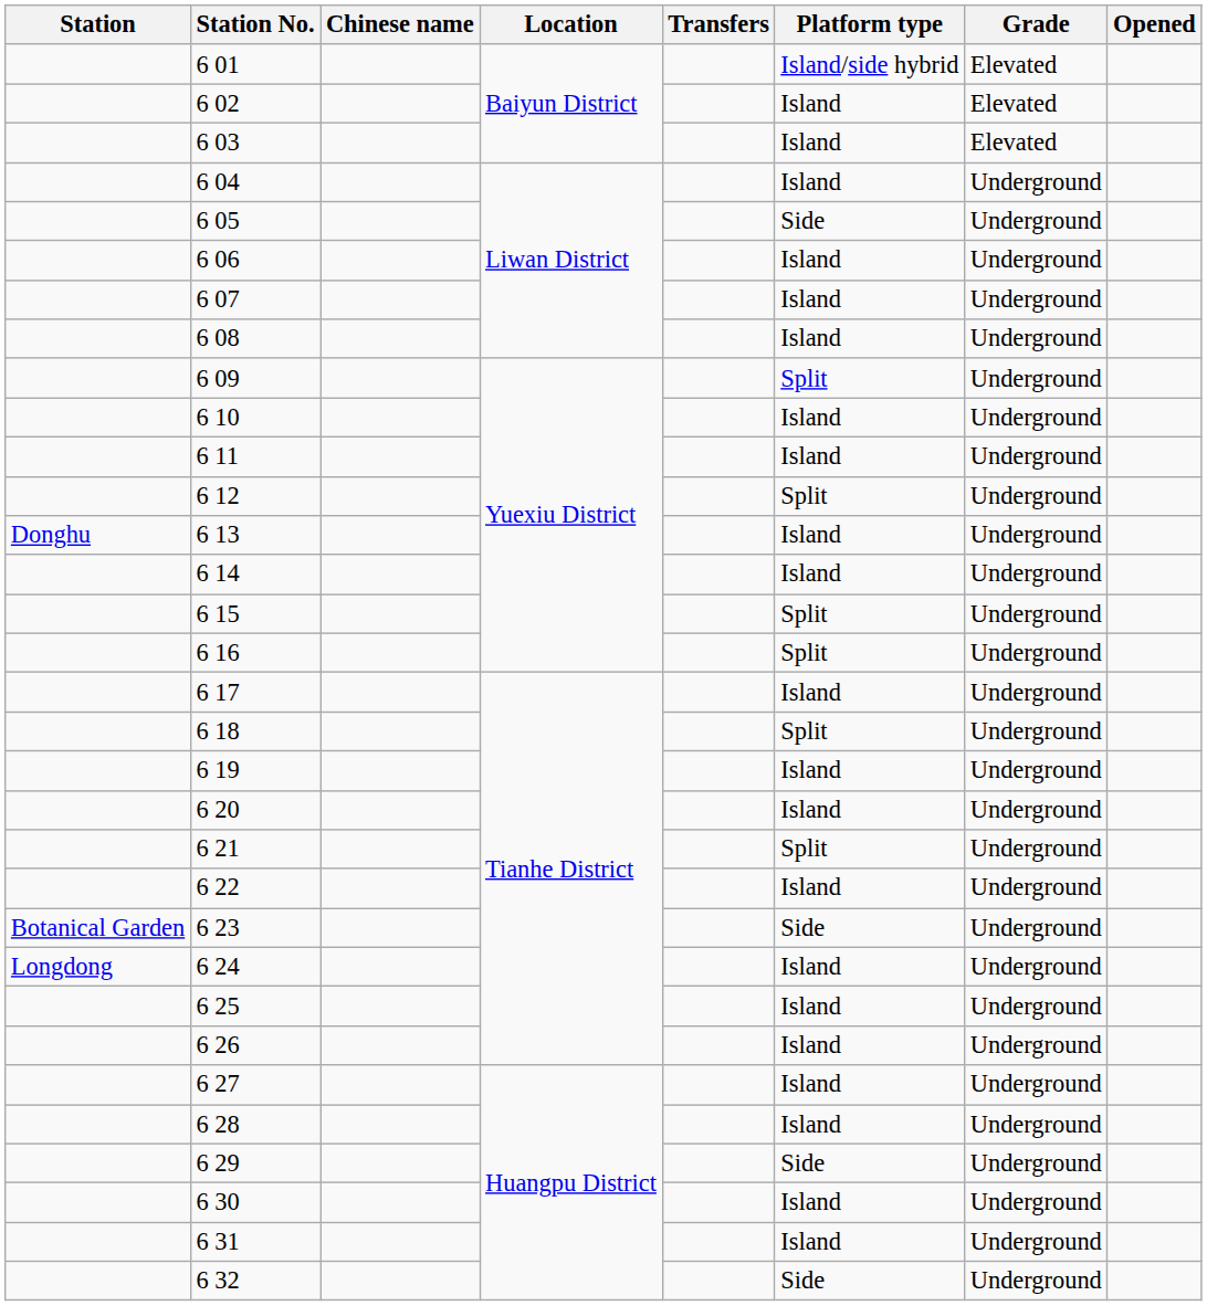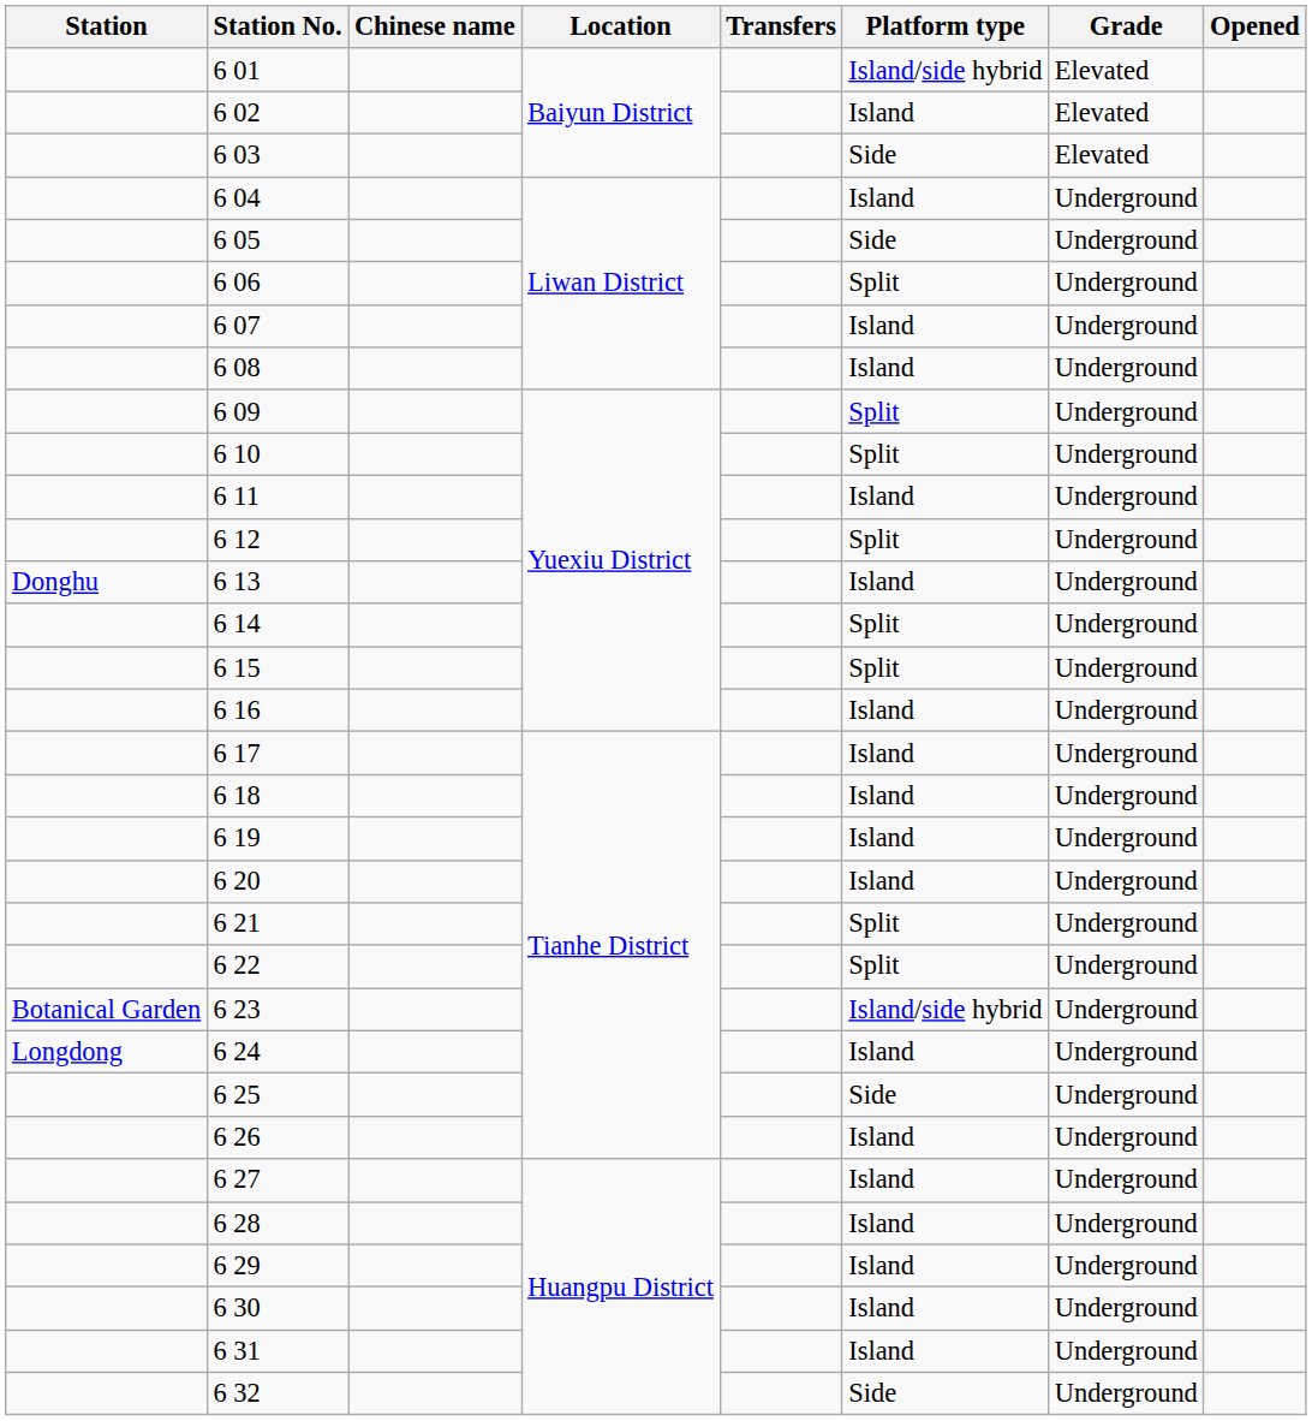6 03 | Platform type: Island -> Side
6 06 | Platform type: Island -> Split
6 10 | Platform type: Island -> Split
6 14 | Platform type: Island -> Split
6 16 | Platform type: Split -> Island
6 18 | Platform type: Split -> Island
6 22 | Platform type: Island -> Split
6 23 | Platform type: Side -> Island/side hybrid
6 25 | Platform type: Island -> Side
6 29 | Platform type: Side -> Island
